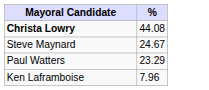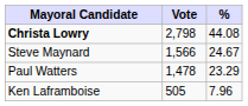+ column: Vote | 2,798 | 1,566 | 1,478 | 505
